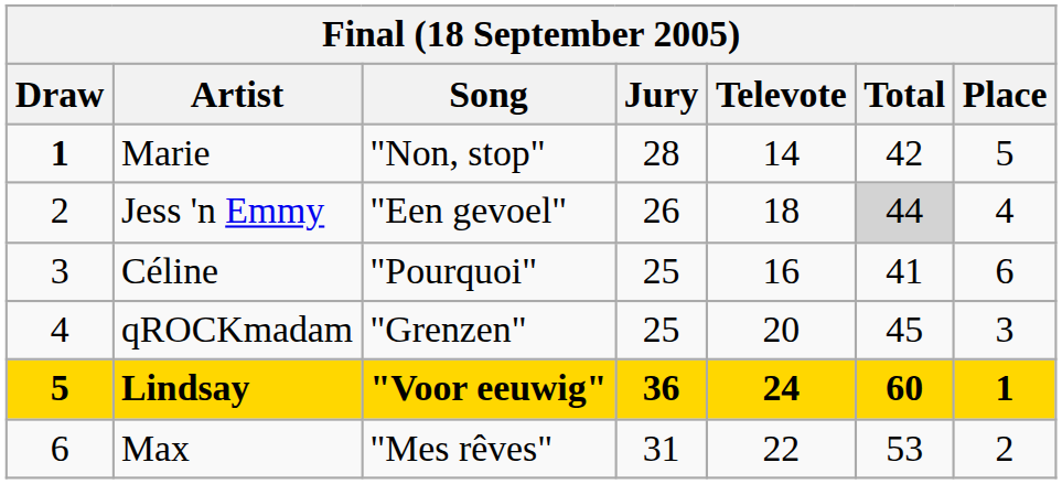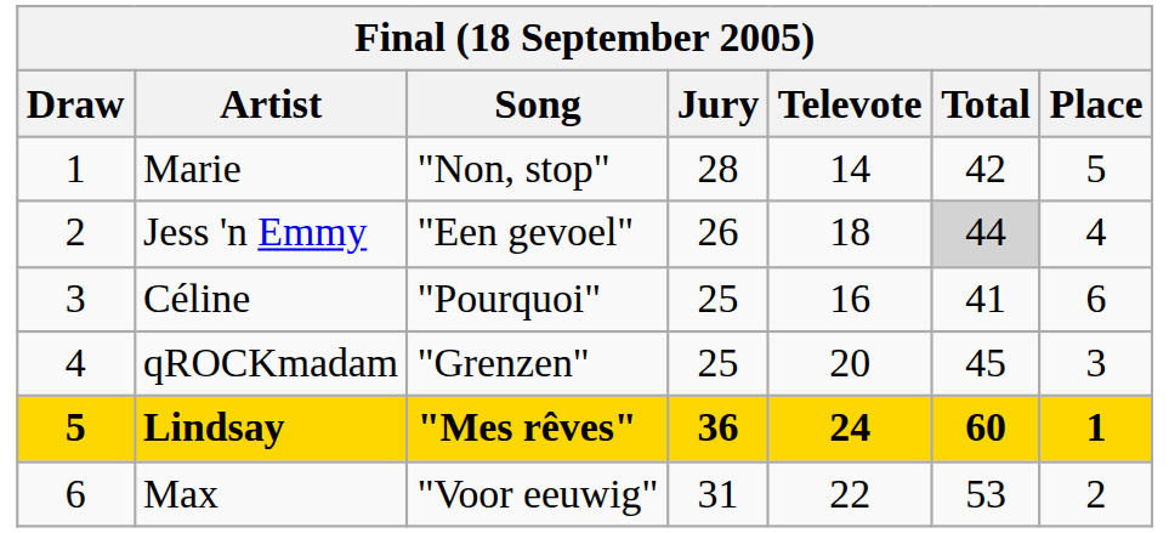Marie | Draw: bold -> normal
Lindsay | Song: "Voor eeuwig" -> "Mes rêves"
Max | Song: "Mes rêves" -> "Voor eeuwig"
